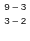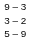+ row: 5 – 9
